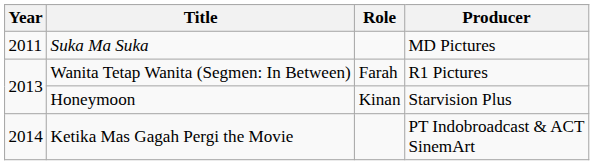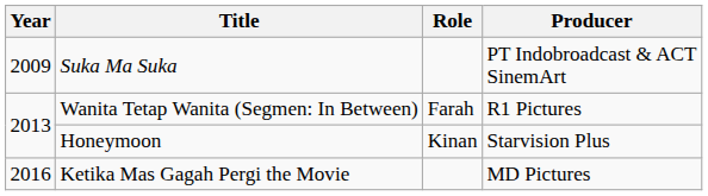Suka Ma Suka | Year: 2011 -> 2009
Suka Ma Suka | Producer: MD Pictures -> PT Indobroadcast & ACT SinemArt
Ketika Mas Gagah Pergi the Movie | Year: 2014 -> 2016
Ketika Mas Gagah Pergi the Movie | Producer: PT Indobroadcast & ACT SinemArt -> MD Pictures
